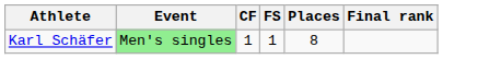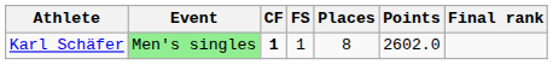+ column: Points | 2602.0
Karl Schäfer | CF: normal -> bold
